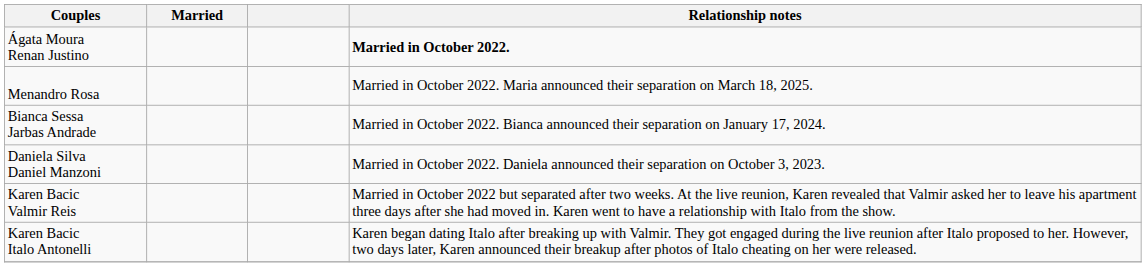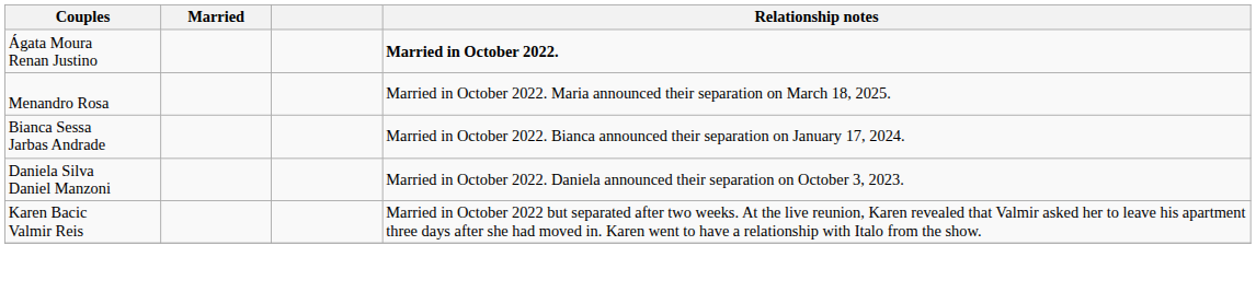- row: Karen Bacic Italo Antonelli | Karen began dating Italo after breaking up with Valmir. They got engaged during the live reunion after Italo proposed to her. However, two days later, Karen announced their breakup after photos of Italo cheating on her were released.
